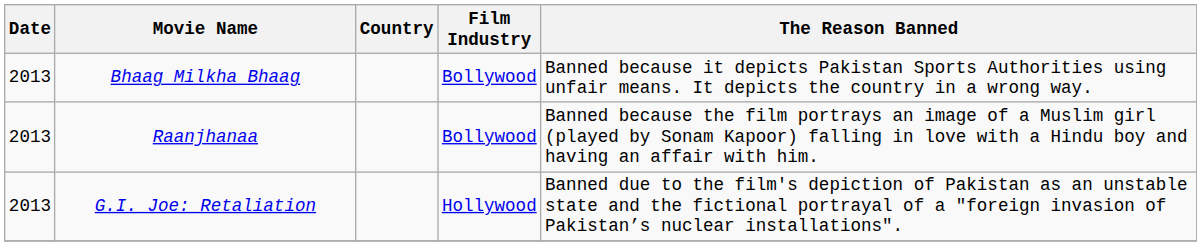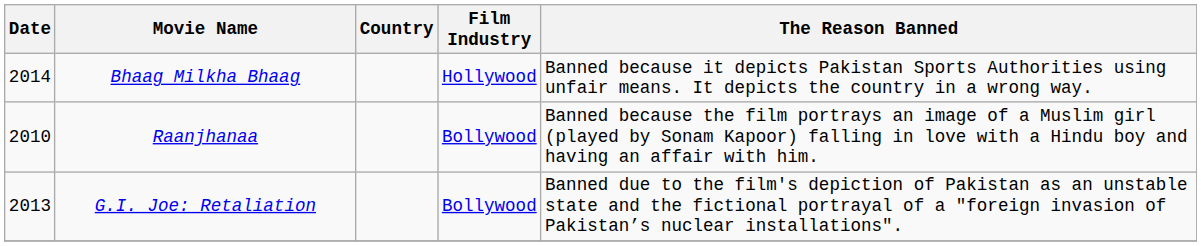Bhaag Milkha Bhaag | Date: 2013 -> 2014
Bhaag Milkha Bhaag | Film Industry: Bollywood -> Hollywood
Raanjhanaa | Date: 2013 -> 2010
G.I. Joe: Retaliation | Film Industry: Hollywood -> Bollywood
